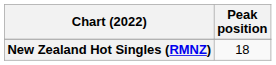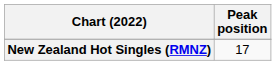New Zealand Hot Singles (RMNZ) | Peak position: 18 -> 17
